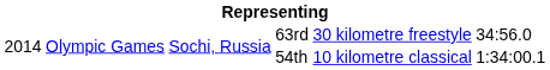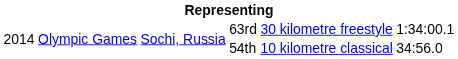63rd | column 6: 34:56.0 -> 1:34:00.1
54th | column 6: 1:34:00.1 -> 34:56.0
